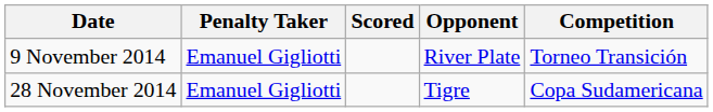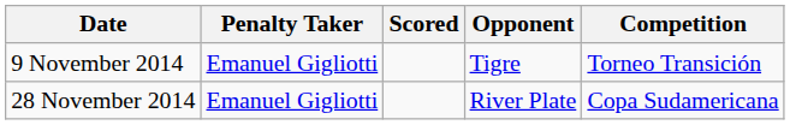9 November 2014 | Opponent: River Plate -> Tigre
28 November 2014 | Opponent: Tigre -> River Plate
